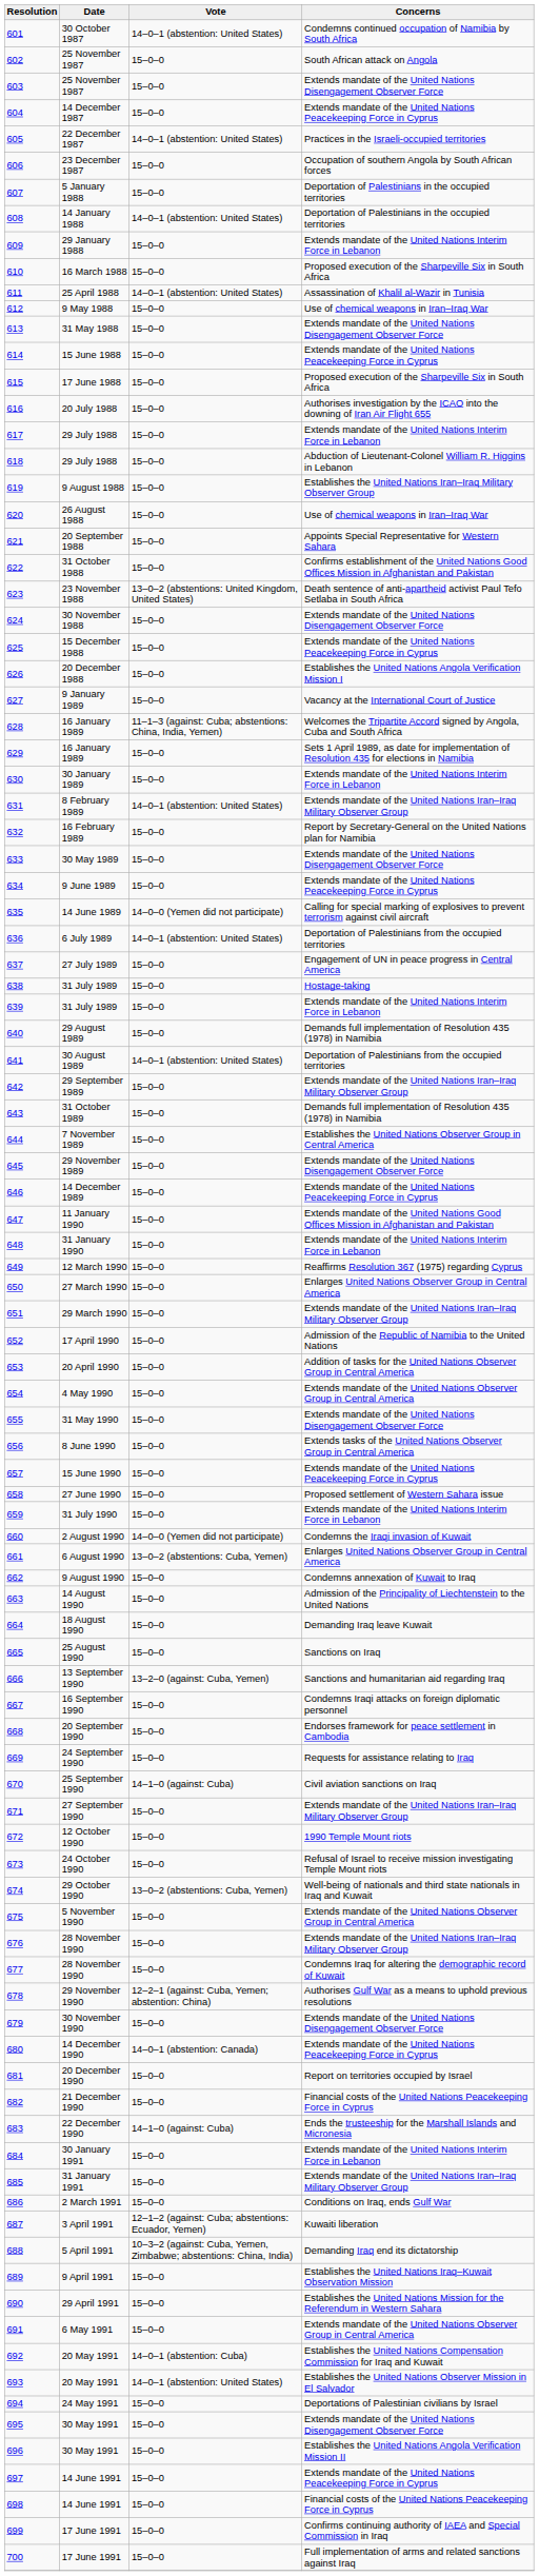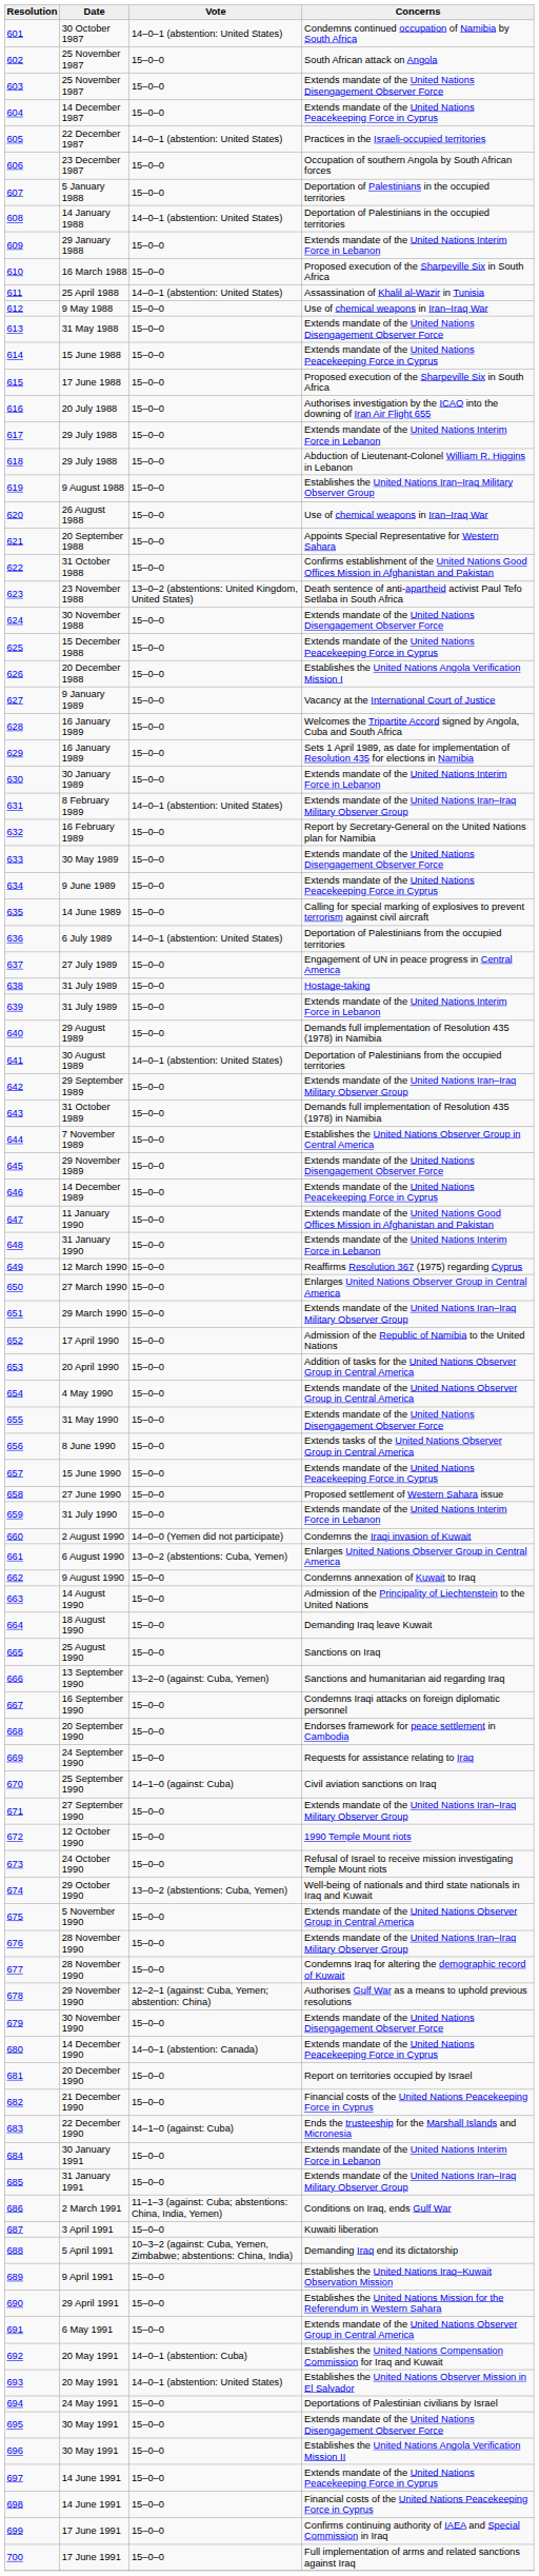628 / 16 January 1989 | Vote: 11–1–3 (against: Cuba; abstentions: China, India, Yemen) -> 15–0–0
14 June 1989 | Vote: 14–0–0 (Yemen did not participate) -> 15–0–0
2 March 1991 | Vote: 15–0–0 -> 11–1–3 (against: Cuba; abstentions: China, India, Yemen)
3 April 1991 | Vote: 12–1–2 (against: Cuba; abstentions: Ecuador, Yemen) -> 15–0–0
